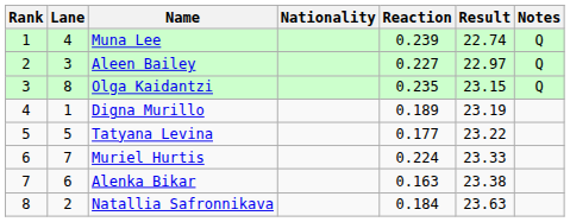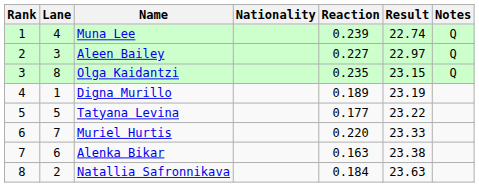Muriel Hurtis | Reaction: 0.224 -> 0.220
